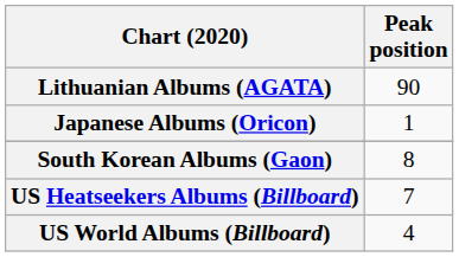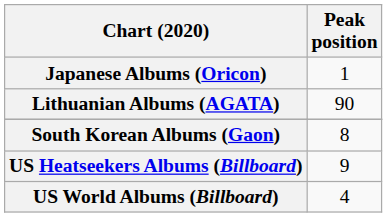rows swapped: Lithuanian Albums (AGATA) <-> Japanese Albums (Oricon)
US Heatseekers Albums (Billboard) | Peak position: 7 -> 9
